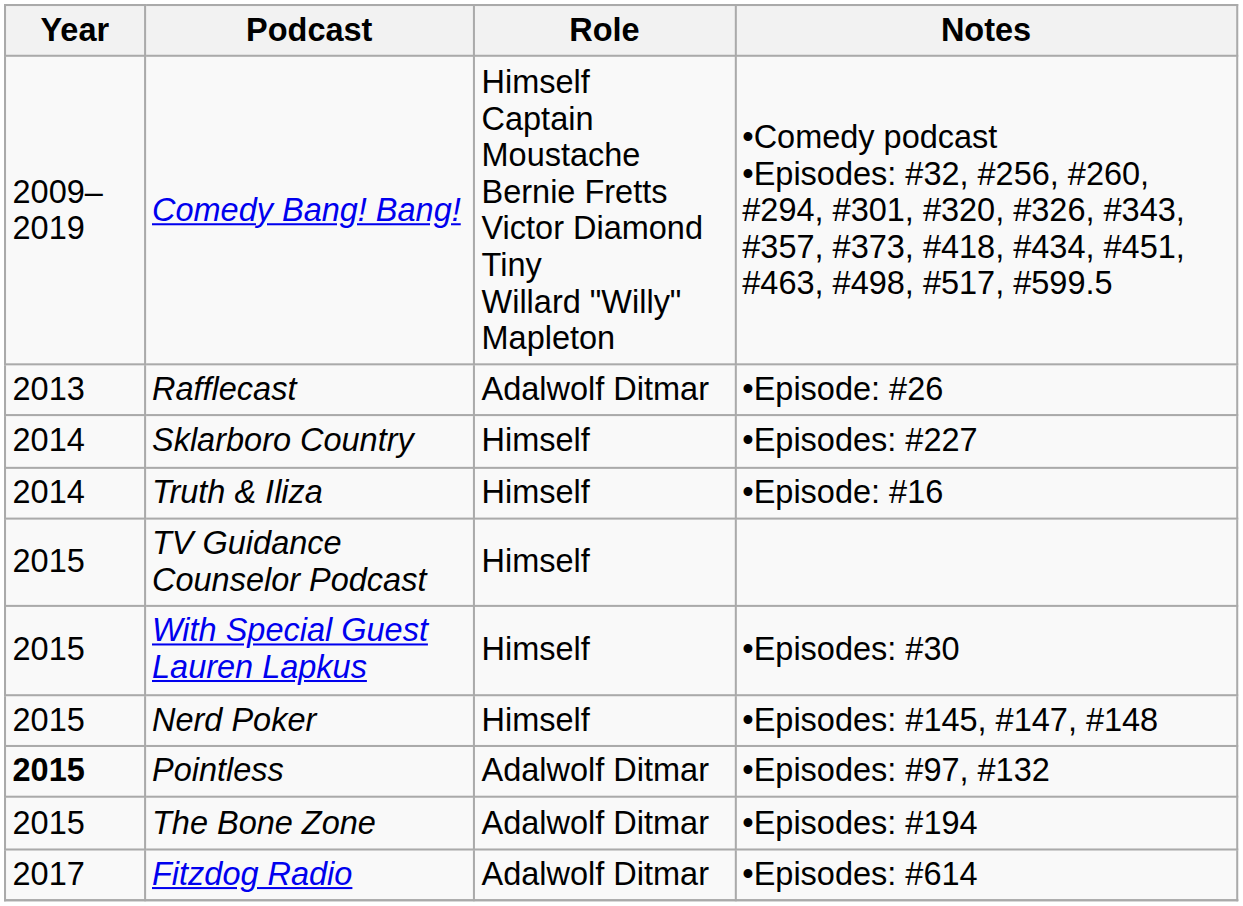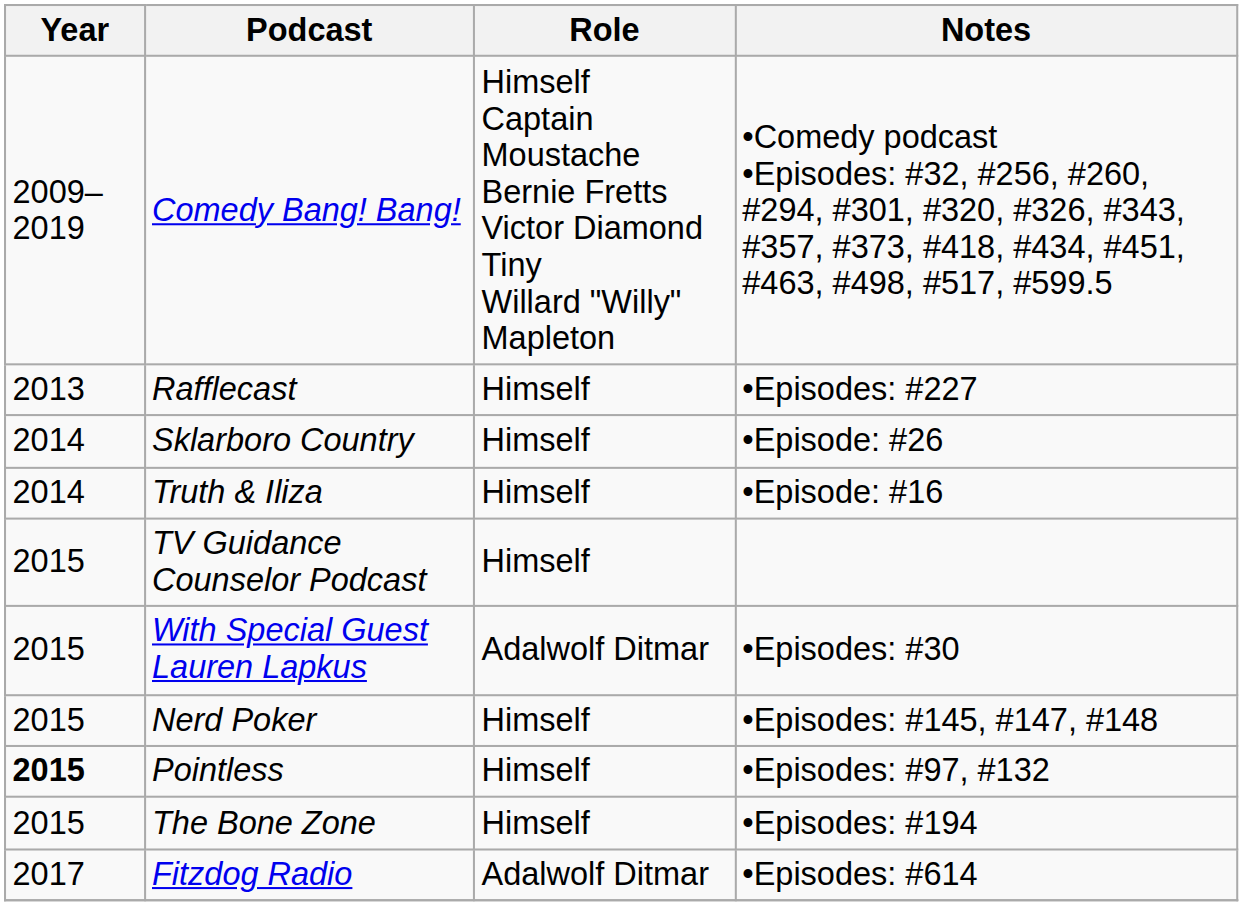Rafflecast | Role: Adalwolf Ditmar -> Himself
Rafflecast | Notes: •Episode: #26 -> •Episodes: #227
Sklarboro Country | Notes: •Episodes: #227 -> •Episode: #26
With Special Guest Lauren Lapkus | Role: Himself -> Adalwolf Ditmar
Pointless | Role: Adalwolf Ditmar -> Himself
The Bone Zone | Role: Adalwolf Ditmar -> Himself
